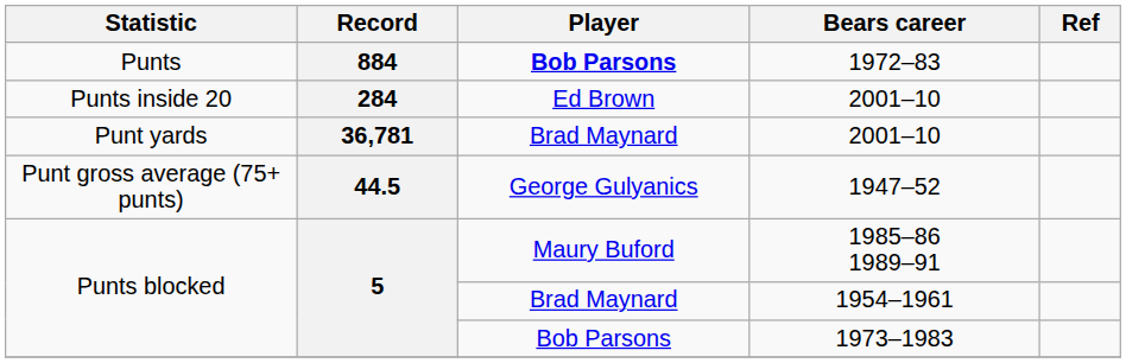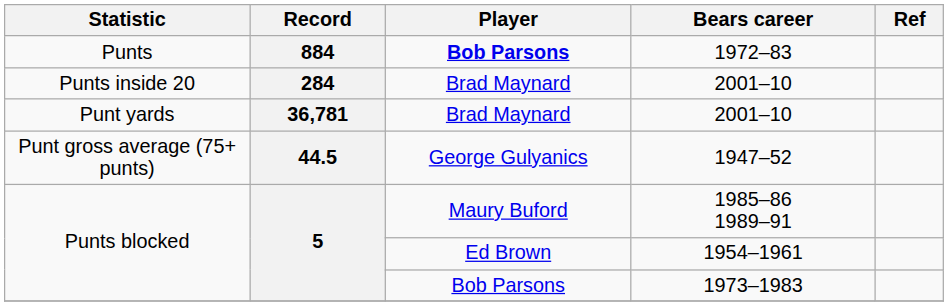Punts inside 20 / 2001–10 | Player: Ed Brown -> Brad Maynard
1954–1961 | Player: Brad Maynard -> Ed Brown
